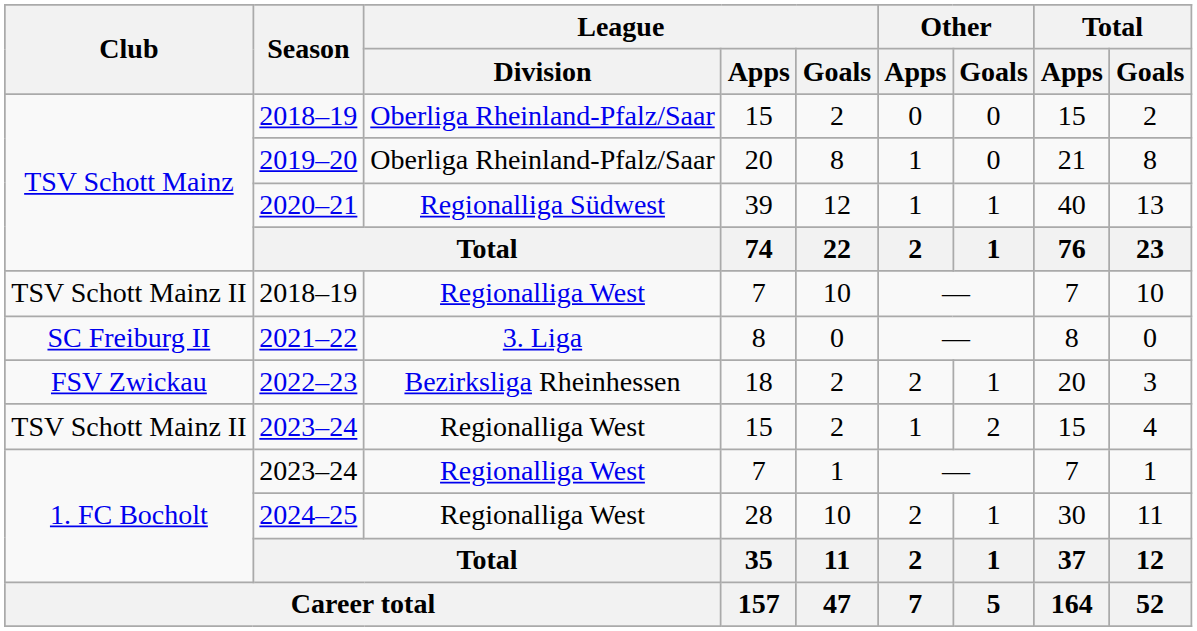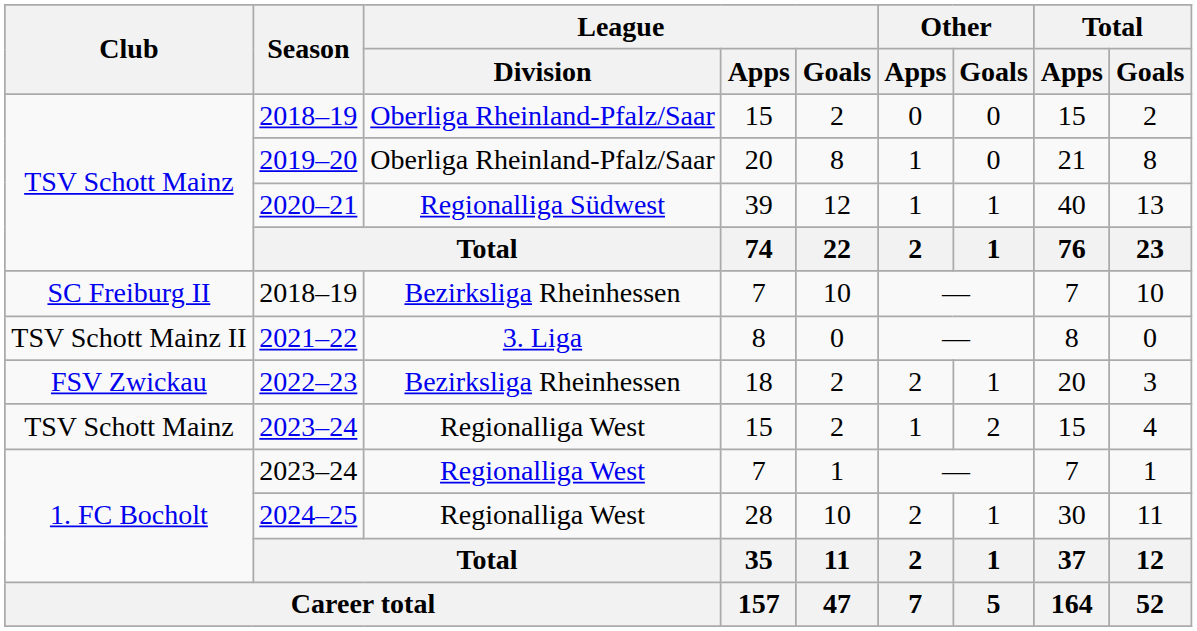2018–19 / 7 | Club: TSV Schott Mainz II -> SC Freiburg II
2018–19 / 7 | League / Division: Regionalliga West -> Bezirksliga Rheinhessen
2021–22 | Club: SC Freiburg II -> TSV Schott Mainz II
2023–24 / 15 | Club: TSV Schott Mainz II -> TSV Schott Mainz
